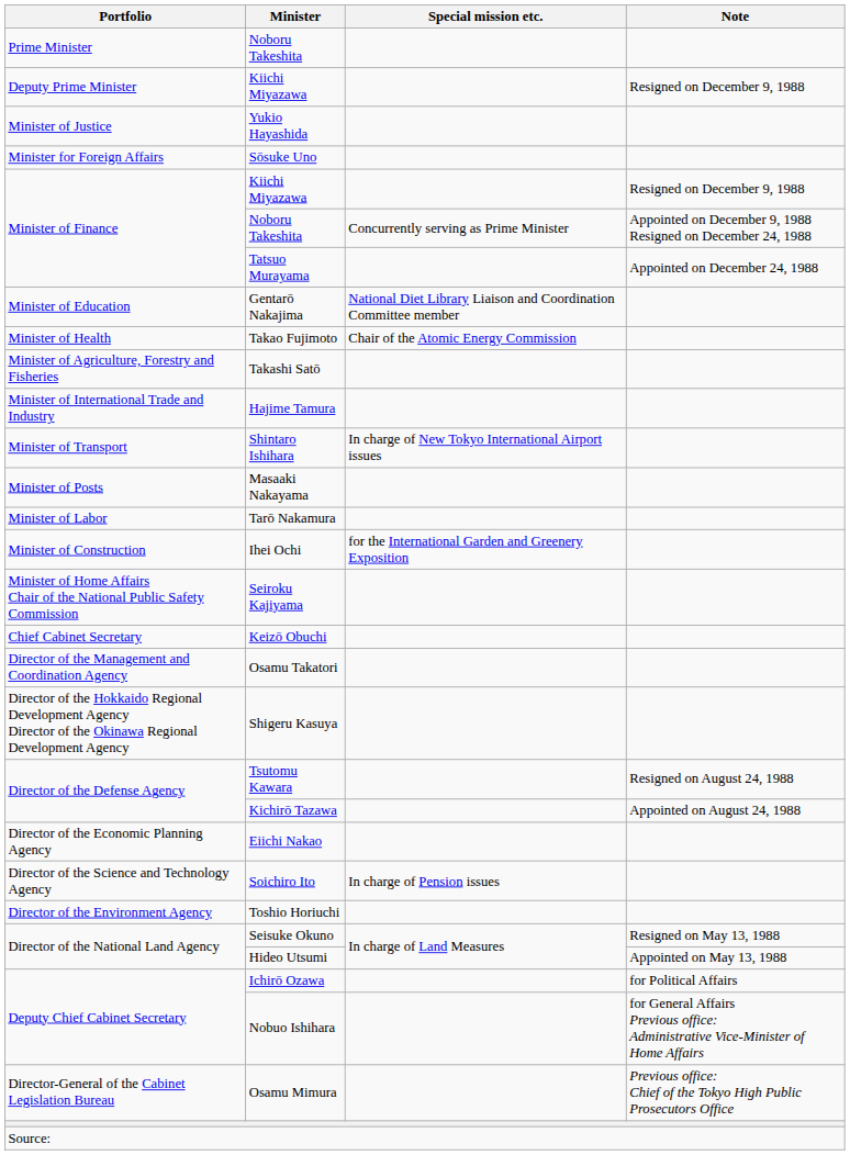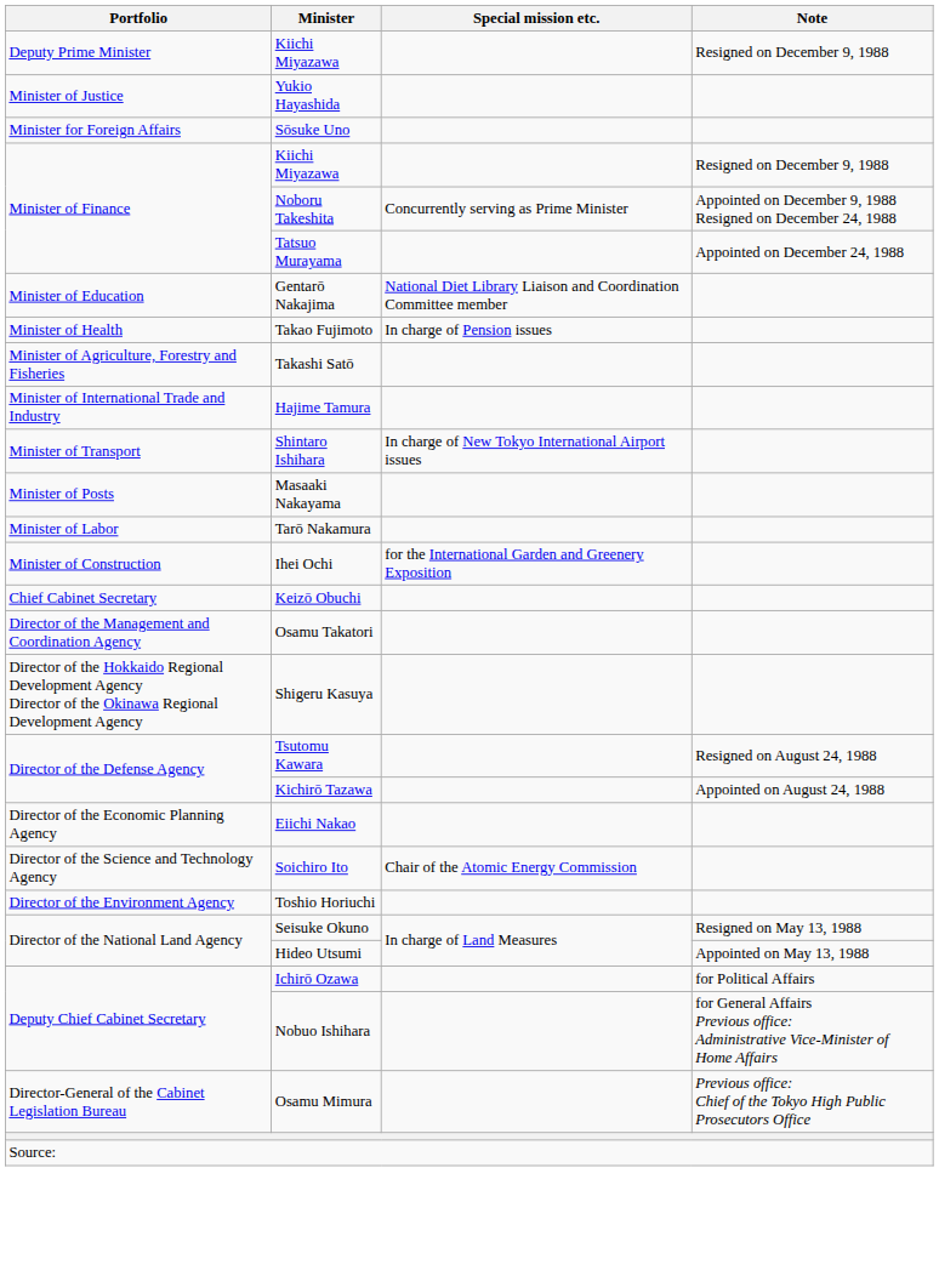- row: Prime Minister | Noboru Takeshita
Takao Fujimoto | Special mission etc.: Chair of the Atomic Energy Commission -> In charge of Pension issues
- row: Minister of Home Affairs Chair of the National Public Safety Commission | Seiroku Kajiyama
Soichiro Ito | Special mission etc.: In charge of Pension issues -> Chair of the Atomic Energy Commission
